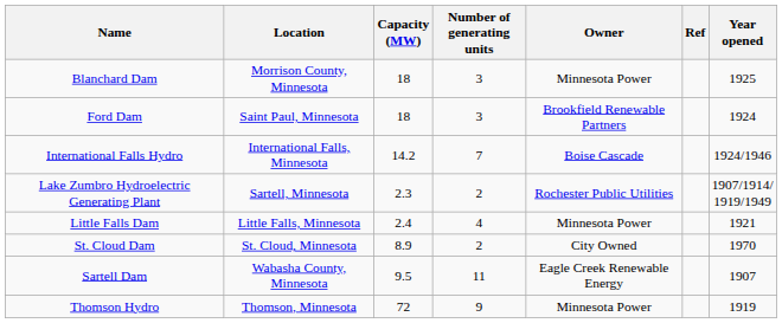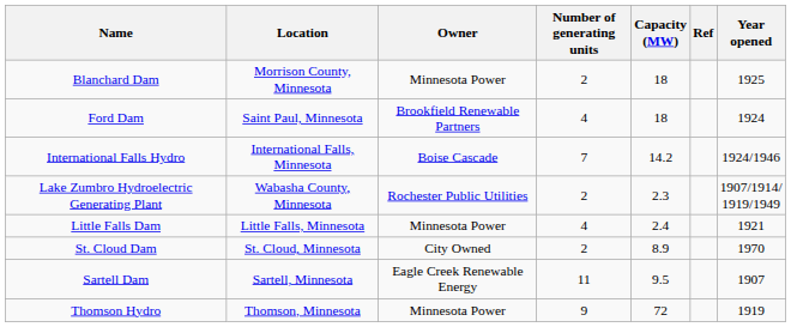columns swapped: Capacity (MW) <-> Owner
Blanchard Dam | Number of generating units: 3 -> 2
Ford Dam | Number of generating units: 3 -> 4
Lake Zumbro Hydroelectric Generating Plant | Location: Sartell, Minnesota -> Wabasha County, Minnesota
Sartell Dam | Location: Wabasha County, Minnesota -> Sartell, Minnesota
